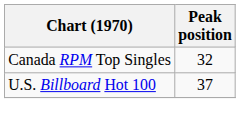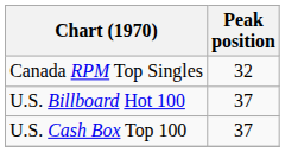+ row: U.S. Cash Box Top 100 | 37
